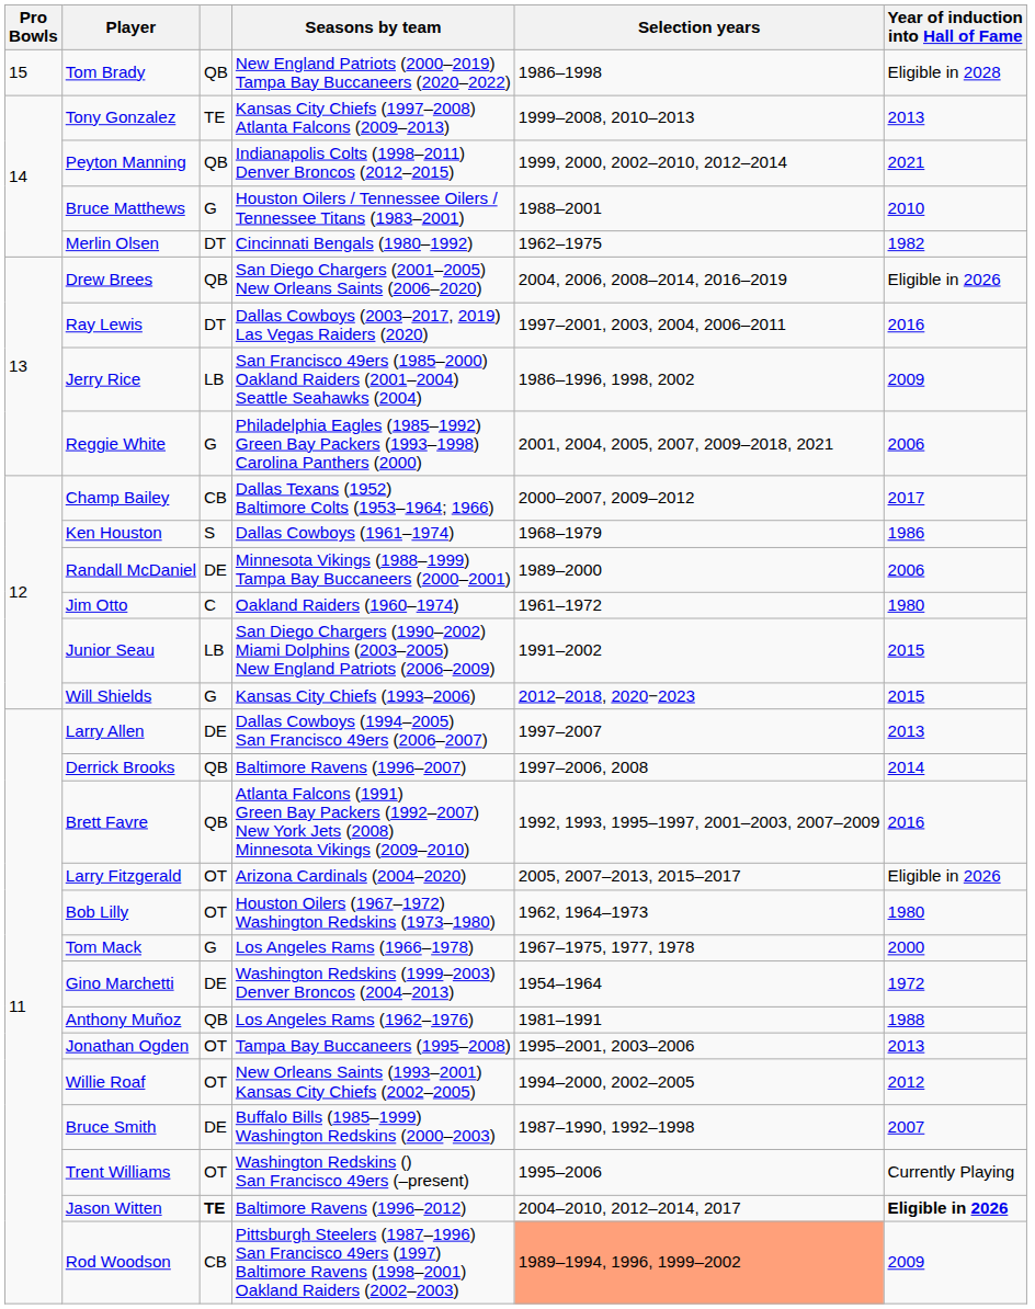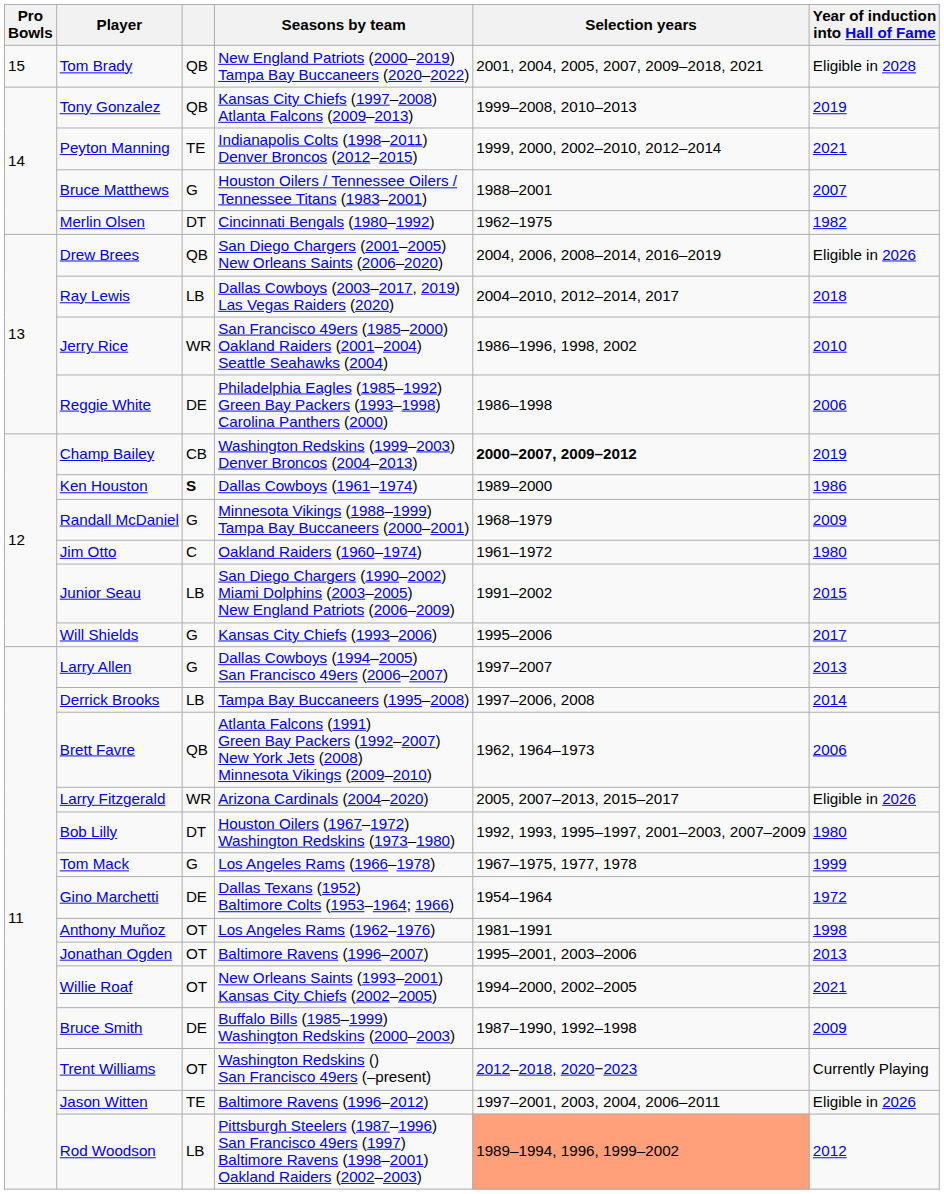Tom Brady | Selection years: 1986–1998 -> 2001, 2004, 2005, 2007, 2009–2018, 2021
Tony Gonzalez | column 3: TE -> QB
Tony Gonzalez | Year of induction into Hall of Fame: 2013 -> 2019
Peyton Manning | column 3: QB -> TE
Bruce Matthews | Year of induction into Hall of Fame: 2010 -> 2007
Ray Lewis | column 3: DT -> LB
Ray Lewis | Selection years: 1997–2001, 2003, 2004, 2006–2011 -> 2004–2010, 2012–2014, 2017
Ray Lewis | Year of induction into Hall of Fame: 2016 -> 2018
Jerry Rice | column 3: LB -> WR
Jerry Rice | Year of induction into Hall of Fame: 2009 -> 2010
Reggie White | column 3: G -> DE
Reggie White | Selection years: 2001, 2004, 2005, 2007, 2009–2018, 2021 -> 1986–1998
Champ Bailey | Seasons by team: Dallas Texans (1952) Baltimore Colts (1953–1964; 1966) -> Washington Redskins (1999–2003) Denver Broncos (2004–2013)
Champ Bailey | Selection years: normal -> bold
Champ Bailey | Year of induction into Hall of Fame: 2017 -> 2019
Ken Houston | column 3: normal -> bold
Ken Houston | Selection years: 1968–1979 -> 1989–2000
Randall McDaniel | column 3: DE -> G
Randall McDaniel | Selection years: 1989–2000 -> 1968–1979
Randall McDaniel | Year of induction into Hall of Fame: 2006 -> 2009
Will Shields | Selection years: 2012–2018, 2020−2023 -> 1995–2006
Will Shields | Year of induction into Hall of Fame: 2015 -> 2017
Larry Allen | column 3: DE -> G
Derrick Brooks | column 3: QB -> LB
Derrick Brooks | Seasons by team: Baltimore Ravens (1996–2007) -> Tampa Bay Buccaneers (1995–2008)
Brett Favre | Selection years: 1992, 1993, 1995–1997, 2001–2003, 2007–2009 -> 1962, 1964–1973
Brett Favre | Year of induction into Hall of Fame: 2016 -> 2006
Larry Fitzgerald | column 3: OT -> WR
Bob Lilly | column 3: OT -> DT
Bob Lilly | Selection years: 1962, 1964–1973 -> 1992, 1993, 1995–1997, 2001–2003, 2007–2009
Tom Mack | Year of induction into Hall of Fame: 2000 -> 1999
Gino Marchetti | Seasons by team: Washington Redskins (1999–2003) Denver Broncos (2004–2013) -> Dallas Texans (1952) Baltimore Colts (1953–1964; 1966)
Anthony Muñoz | column 3: QB -> OT
Anthony Muñoz | Year of induction into Hall of Fame: 1988 -> 1998
Jonathan Ogden | Seasons by team: Tampa Bay Buccaneers (1995–2008) -> Baltimore Ravens (1996–2007)
Willie Roaf | Year of induction into Hall of Fame: 2012 -> 2021
Bruce Smith | Year of induction into Hall of Fame: 2007 -> 2009
Trent Williams | Selection years: 1995–2006 -> 2012–2018, 2020−2023
Jason Witten | column 3: bold -> normal
Jason Witten | Selection years: 2004–2010, 2012–2014, 2017 -> 1997–2001, 2003, 2004, 2006–2011
Jason Witten | Year of induction into Hall of Fame: bold -> normal
Rod Woodson | column 3: CB -> LB
Rod Woodson | Year of induction into Hall of Fame: 2009 -> 2012
